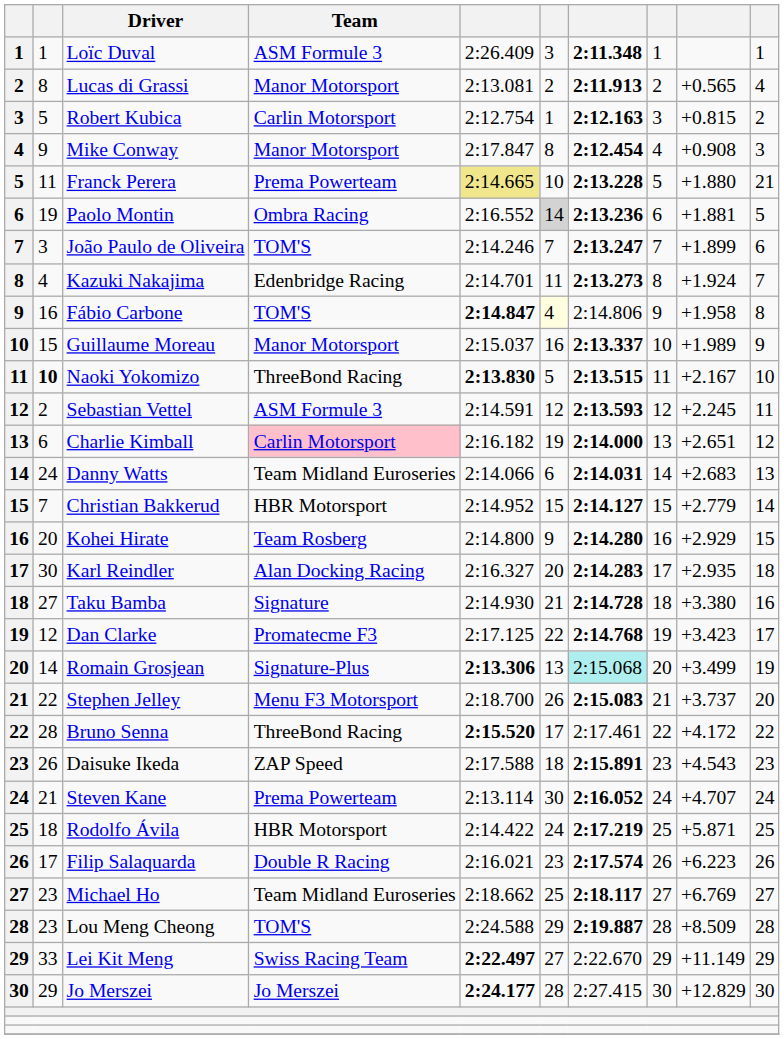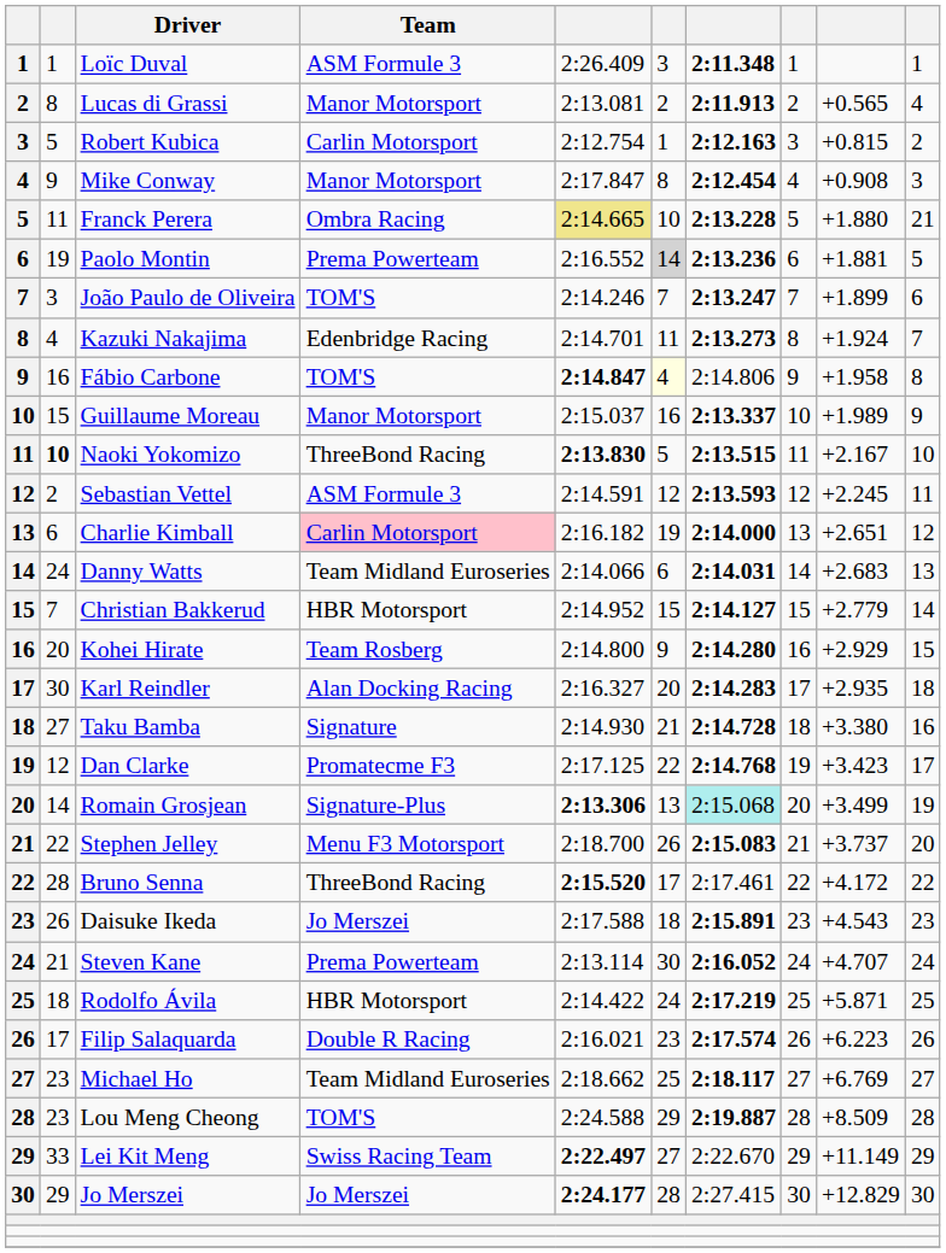Franck Perera | Team: Prema Powerteam -> Ombra Racing
Paolo Montin | Team: Ombra Racing -> Prema Powerteam
Daisuke Ikeda | Team: ZAP Speed -> Jo Merszei
